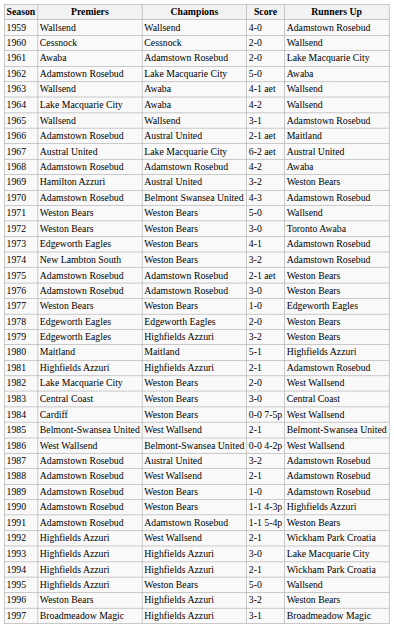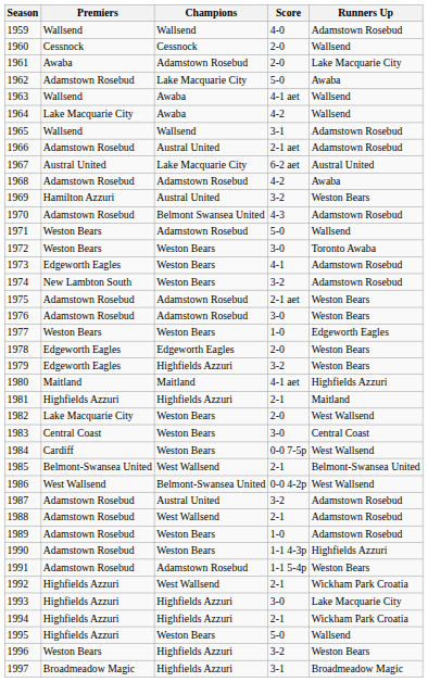1966 | Runners Up: Maitland -> Adamstown Rosebud
1971 | Champions: Weston Bears -> Adamstown Rosebud
1980 | Score: 5-1 -> 4-1 aet
1981 | Runners Up: Adamstown Rosebud -> Maitland
